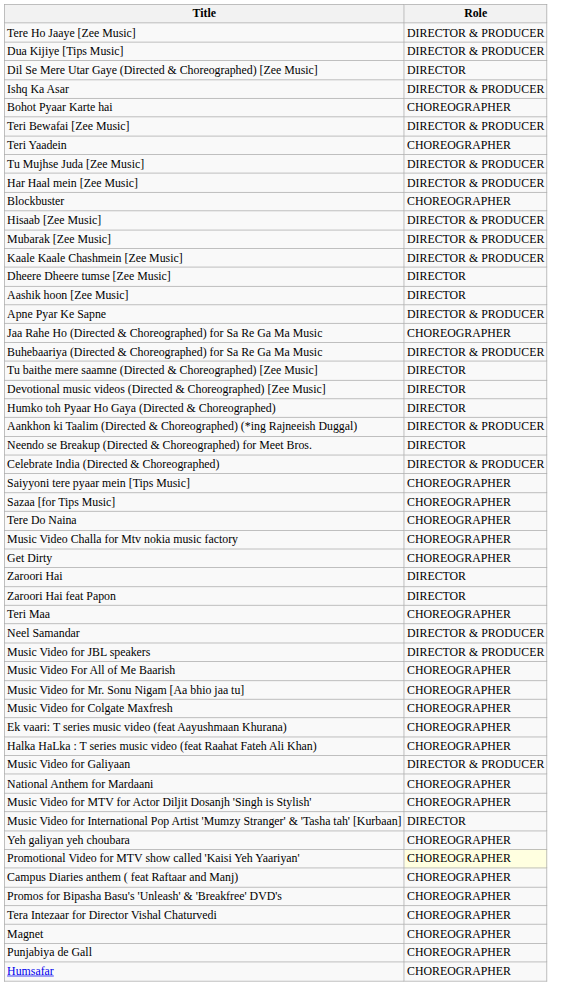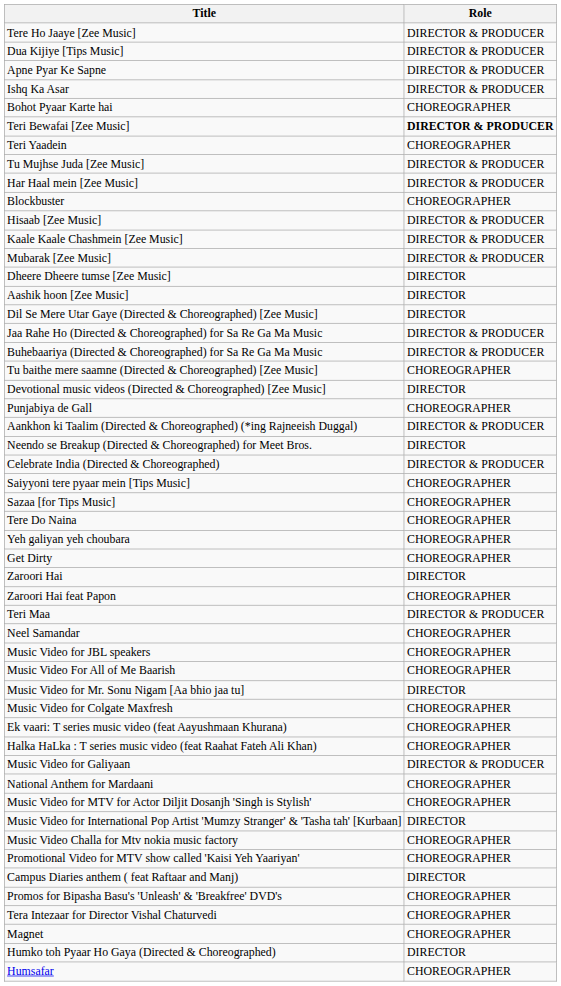rows swapped: Apne Pyar Ke Sapne <-> Dil Se Mere Utar Gaye (Directed & Choreographed) [Zee Music]
Teri Bewafai [Zee Music] | Role: normal -> bold
rows swapped: Kaale Kaale Chashmein [Zee Music] <-> Mubarak [Zee Music]
Jaa Rahe Ho (Directed & Choreographed) for Sa Re Ga Ma Music | Role: CHOREOGRAPHER -> DIRECTOR & PRODUCER
Tu baithe mere saamne (Directed & Choreographed) [Zee Music] | Role: DIRECTOR -> CHOREOGRAPHER
rows swapped: Humko toh Pyaar Ho Gaya (Directed & Choreographed) <-> Punjabiya de Gall
rows swapped: Yeh galiyan yeh choubara <-> Music Video Challa for Mtv nokia music factory
Zaroori Hai feat Papon | Role: DIRECTOR -> CHOREOGRAPHER
Teri Maa | Role: CHOREOGRAPHER -> DIRECTOR & PRODUCER
Neel Samandar | Role: DIRECTOR & PRODUCER -> CHOREOGRAPHER
Music Video for JBL speakers | Role: DIRECTOR & PRODUCER -> CHOREOGRAPHER
Music Video for Mr. Sonu Nigam [Aa bhio jaa tu] | Role: CHOREOGRAPHER -> DIRECTOR
Promotional Video for MTV show called 'Kaisi Yeh Yaariyan' | Role: lightyellow background -> no background
Campus Diaries anthem ( feat Raftaar and Manj) | Role: CHOREOGRAPHER -> DIRECTOR
